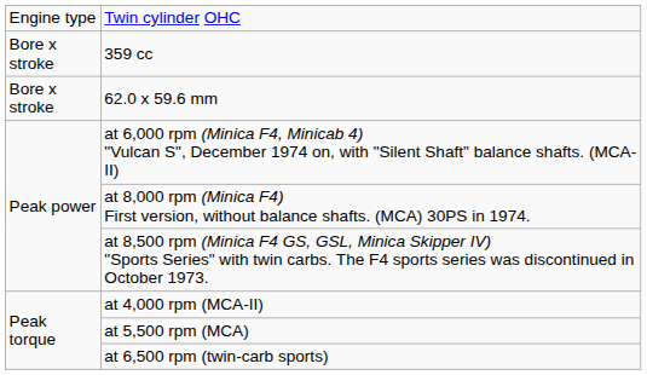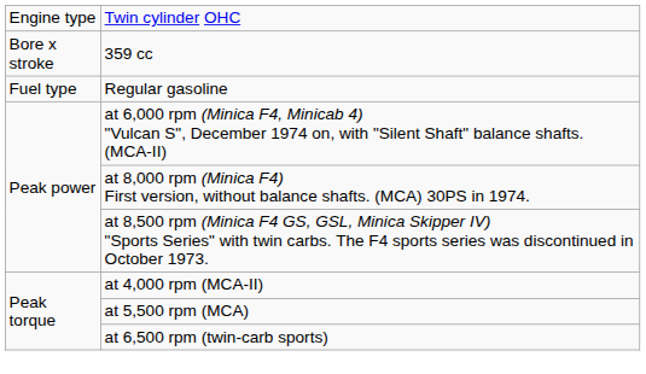- row: Bore x stroke | 62.0 x 59.6 mm
+ row: Fuel type | Regular gasoline
